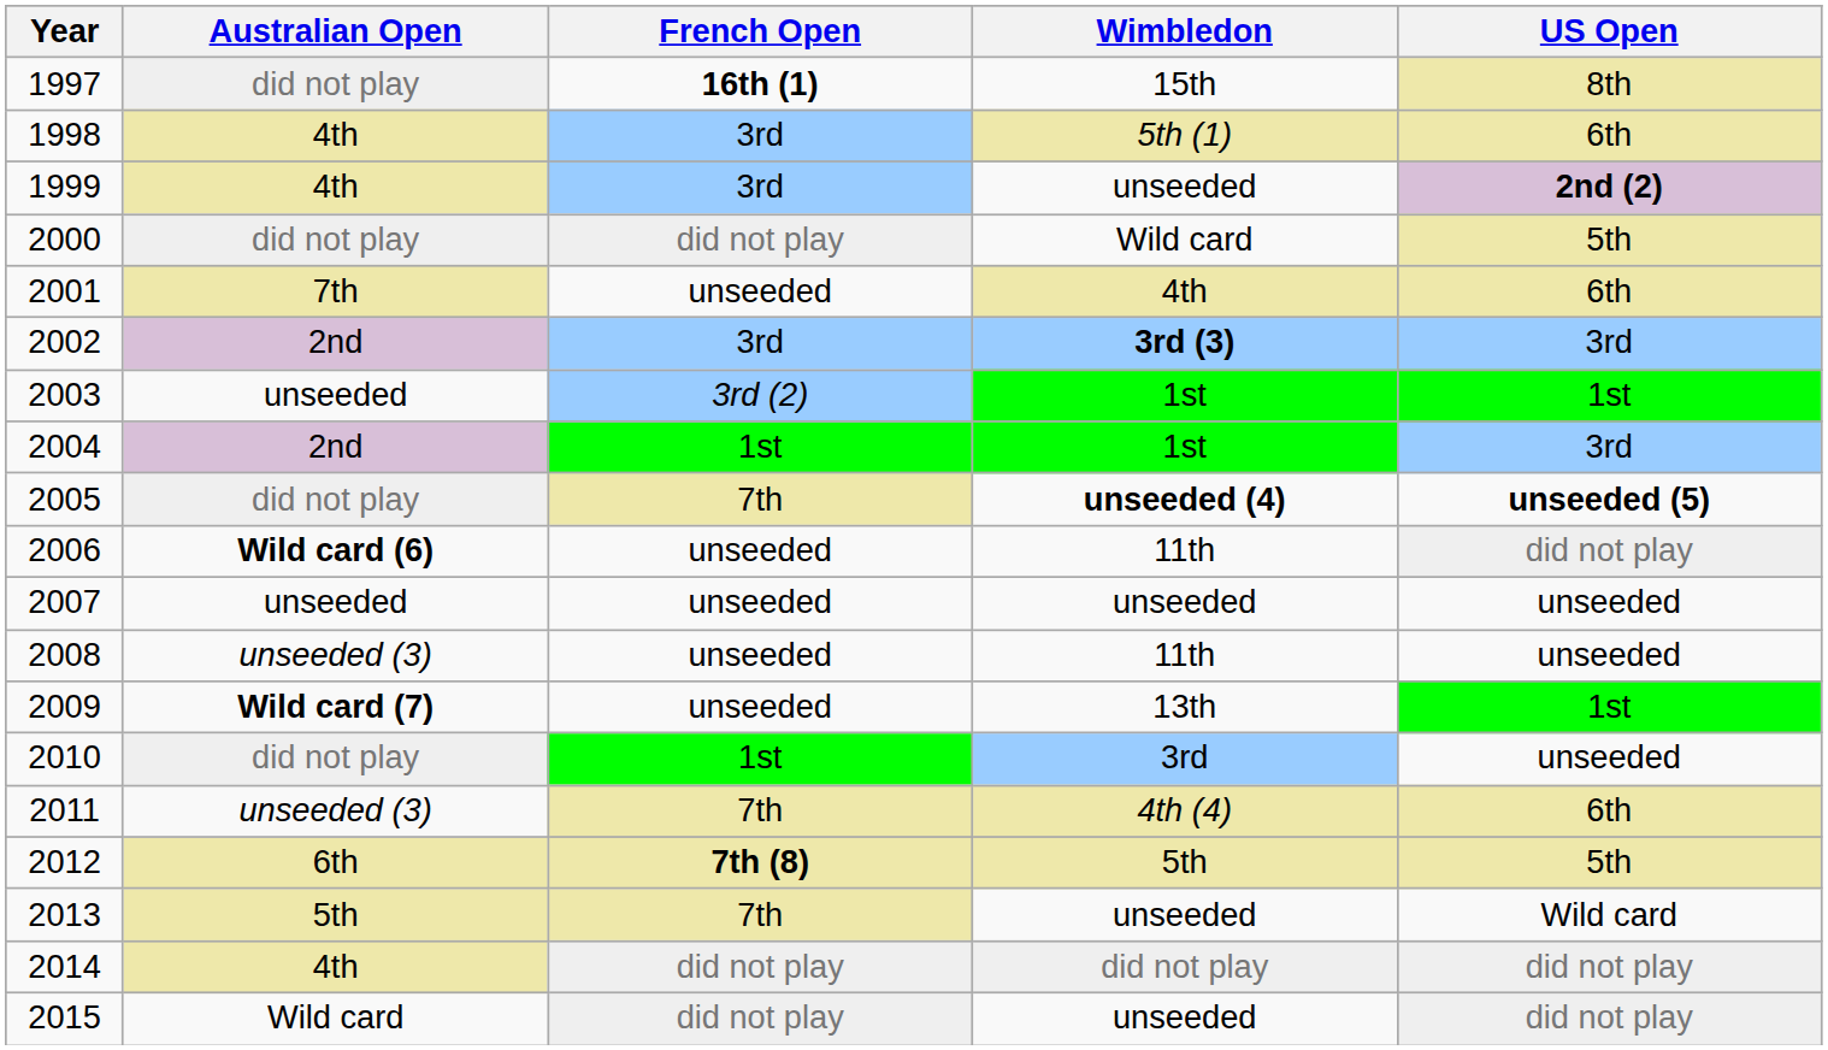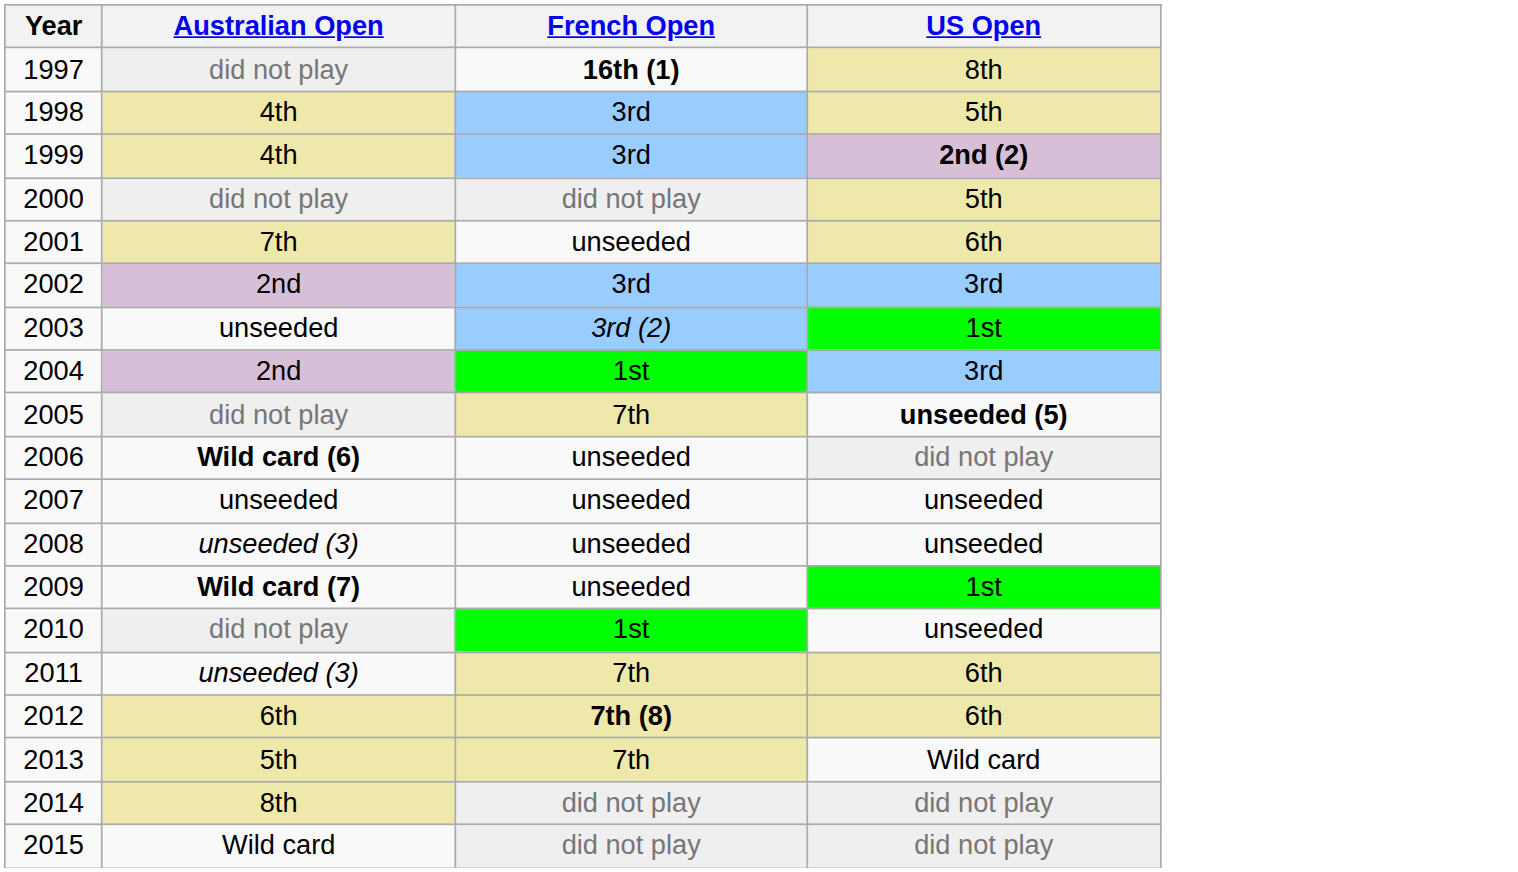- column: Wimbledon | 15th | 5th (1) | unseeded | Wild card | 4th | 3rd (3) | 1st | 1st | unseeded (4) | 11th | unseeded | 11th | 13th | 3rd | 4th (4) | 5th | unseeded | did not play | unseeded
1998 | US Open: 6th -> 5th
2012 | US Open: 5th -> 6th
2014 | Australian Open: 4th -> 8th
